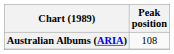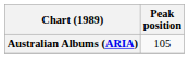Australian Albums (ARIA) | Peak position: 108 -> 105
